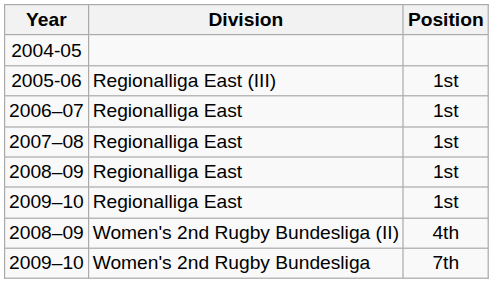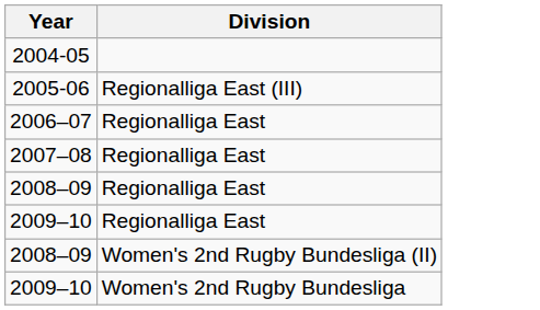- column: Position | 1st | 1st | 1st | 1st | 1st | 4th | 7th
